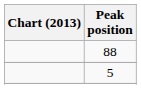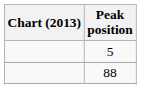rows swapped: 5 <-> 88
